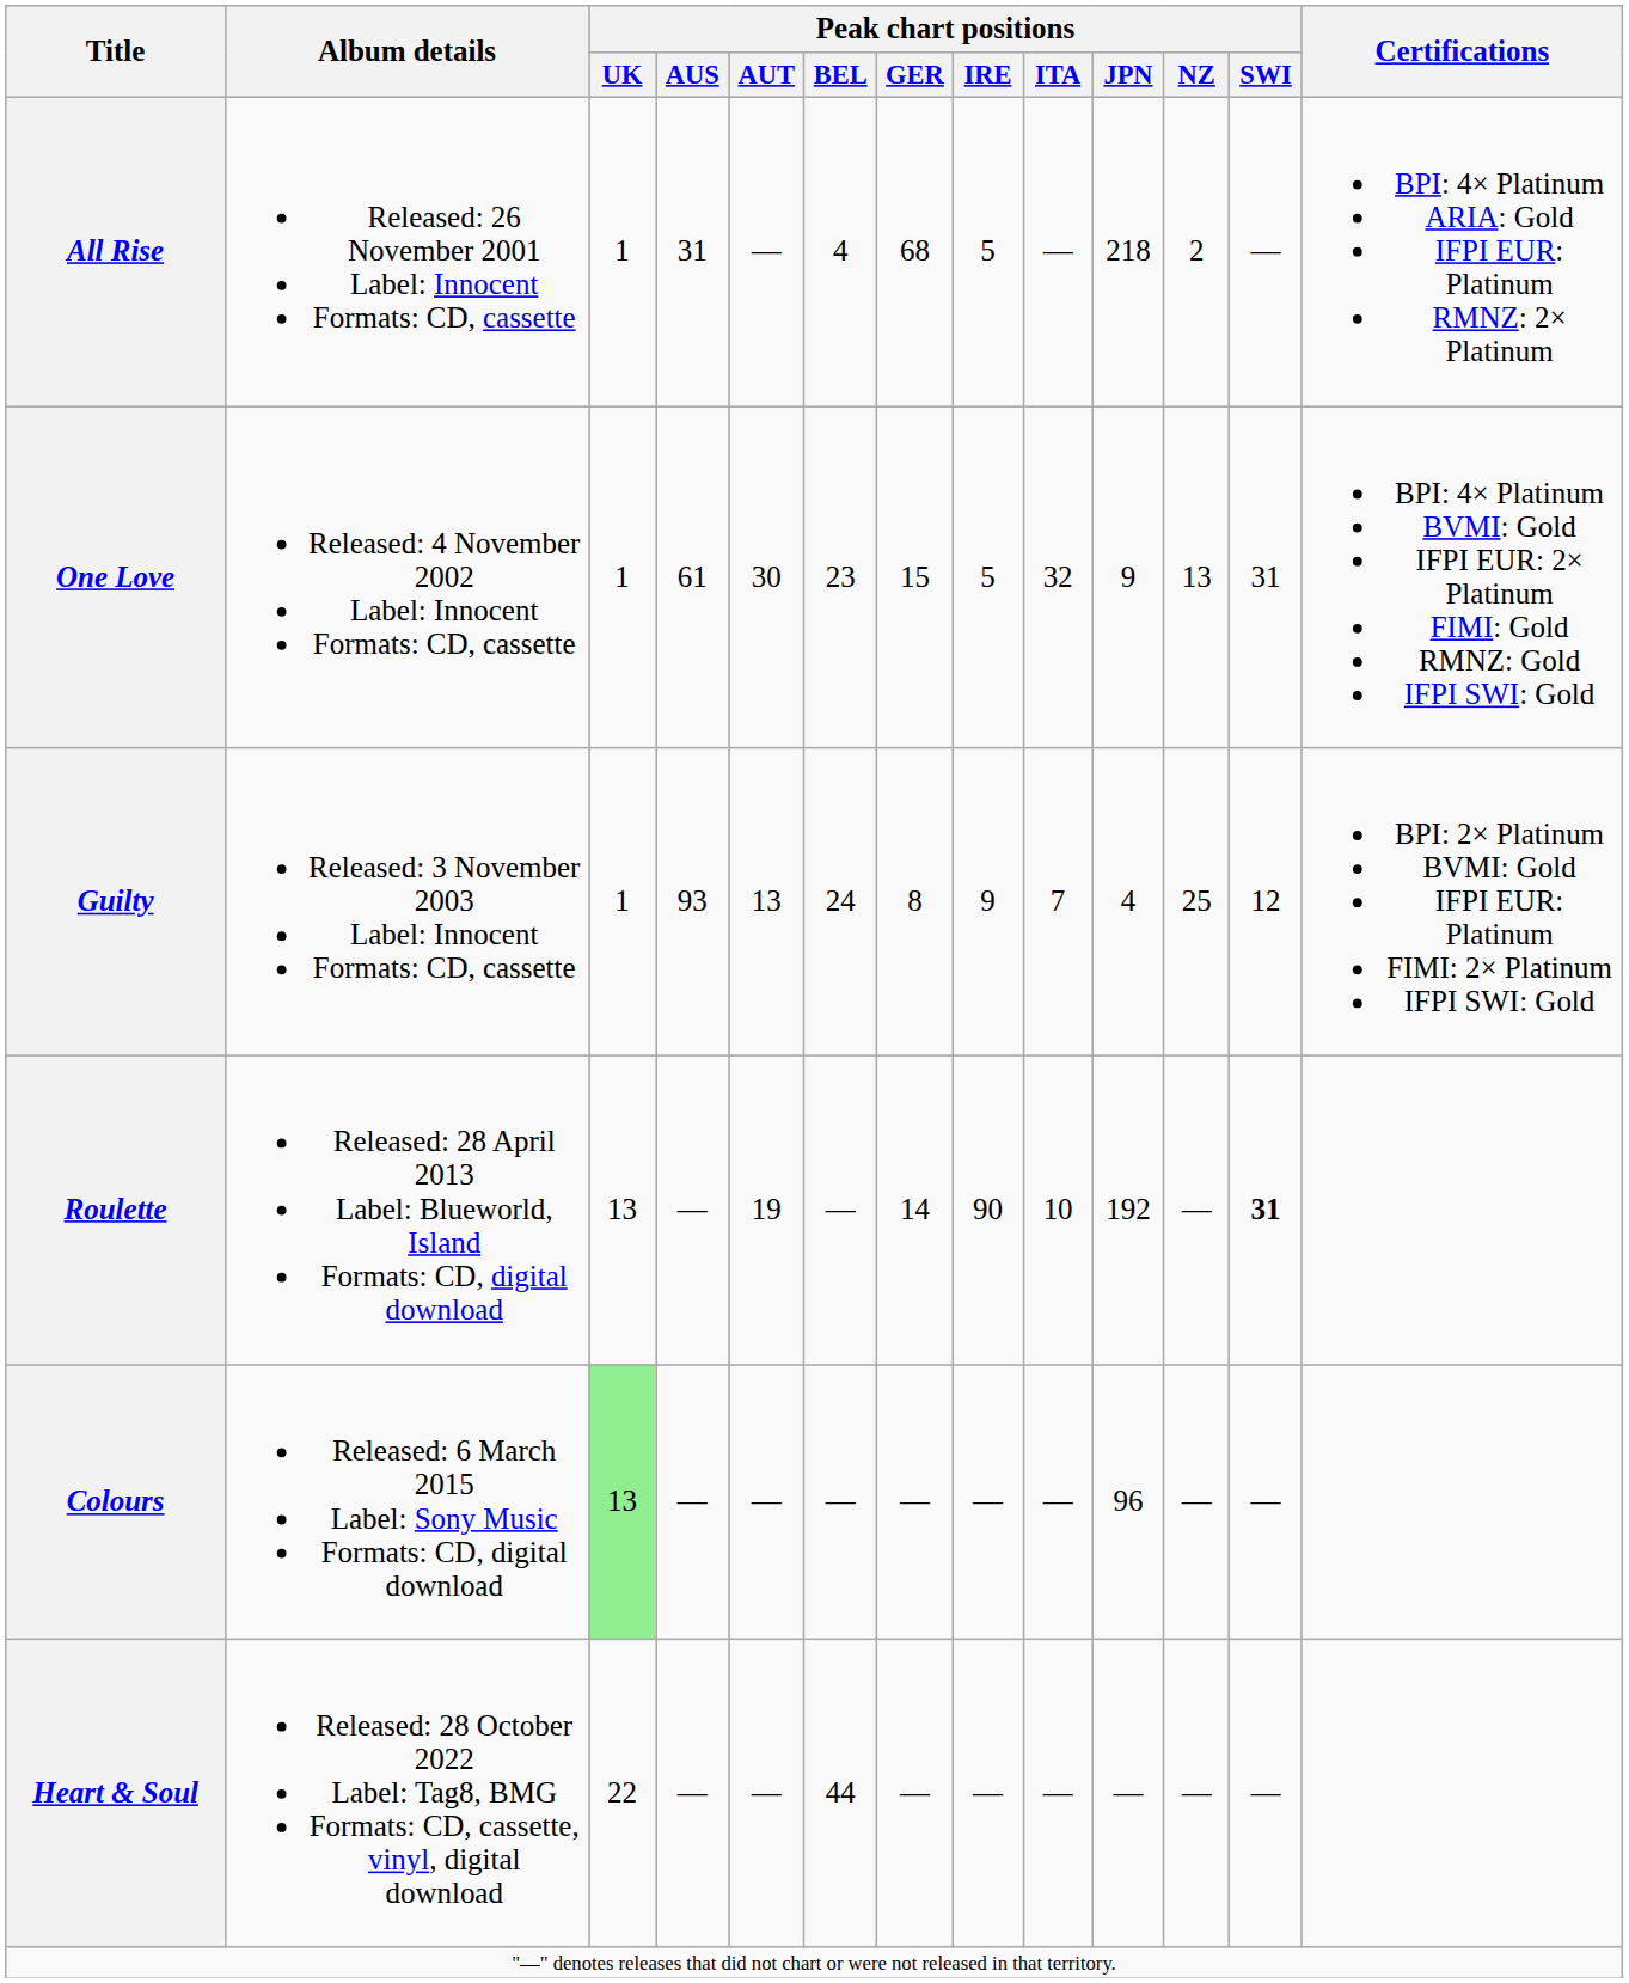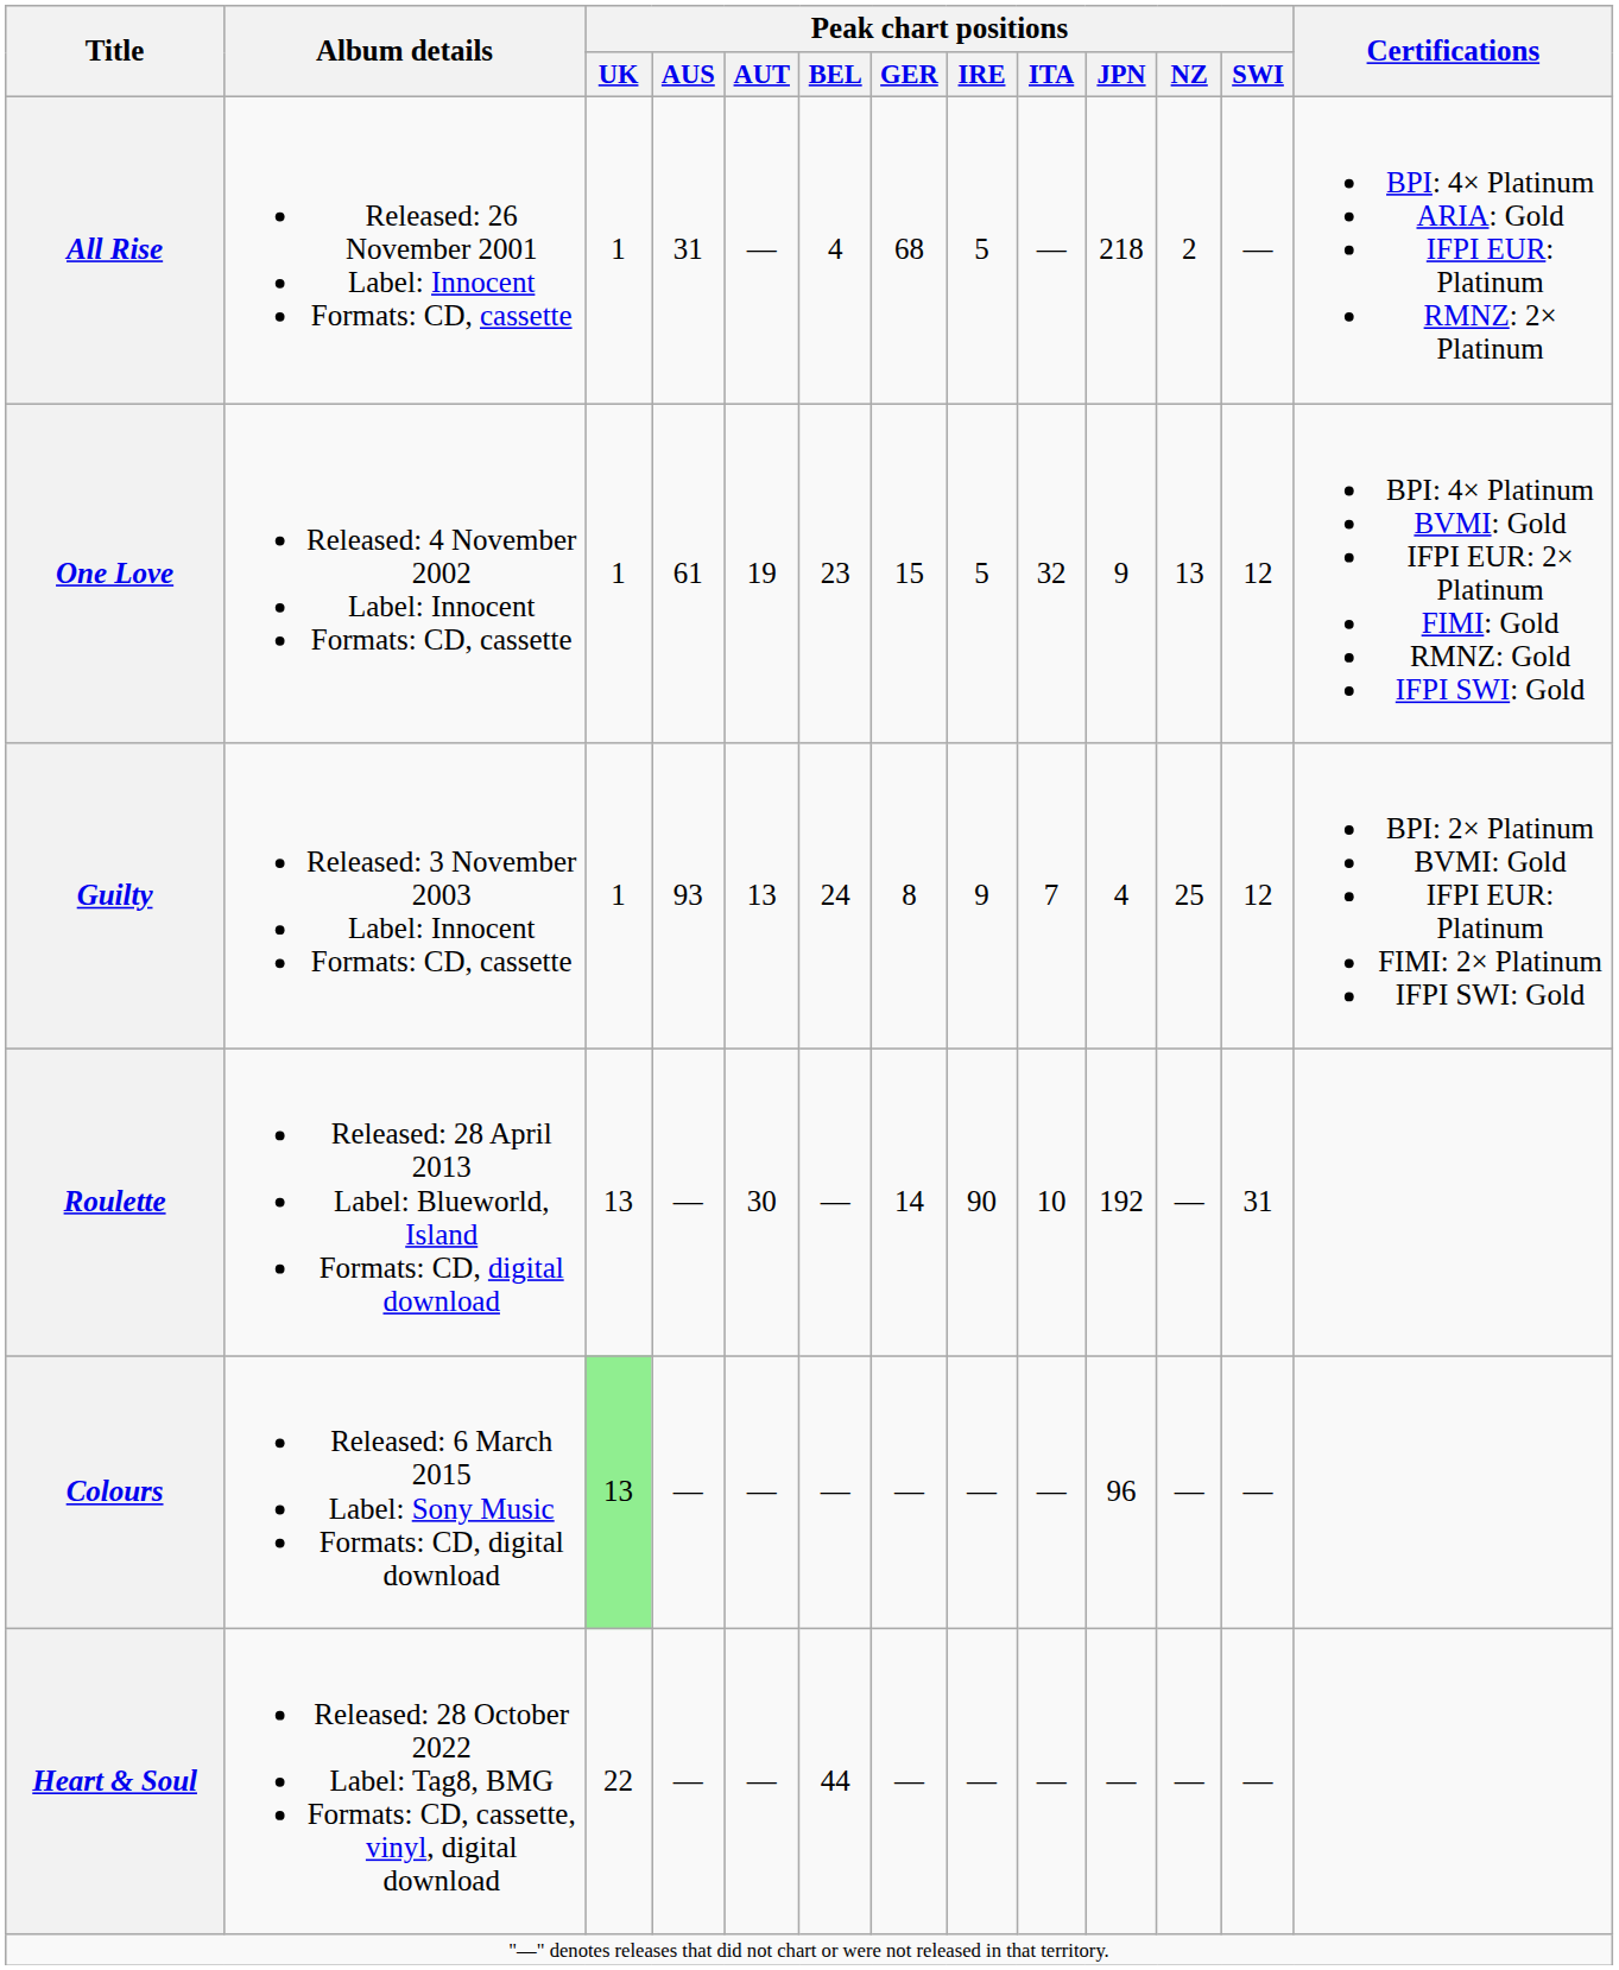One Love | Peak chart positions / AUT: 30 -> 19
One Love | Peak chart positions / SWI: 31 -> 12
Roulette | Peak chart positions / AUT: 19 -> 30
Roulette | Peak chart positions / SWI: bold -> normal
